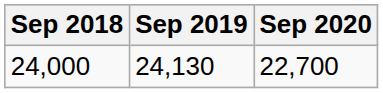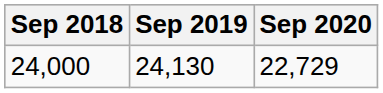24,000 | Sep 2020: 22,700 -> 22,729
